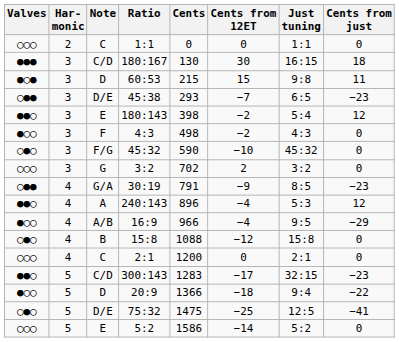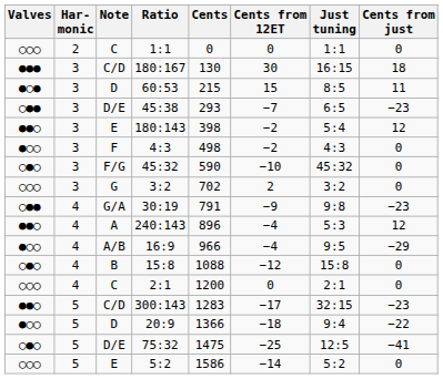60:53 | Just tuning: 9:8 -> 8:5
30:19 | Just tuning: 8:5 -> 9:8
